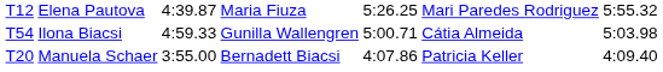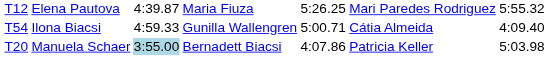Ilona Biacsi | column 7: 5:03.98 -> 4:09.40
Manuela Schaer | column 3: no background -> lightblue background
Manuela Schaer | column 7: 4:09.40 -> 5:03.98
